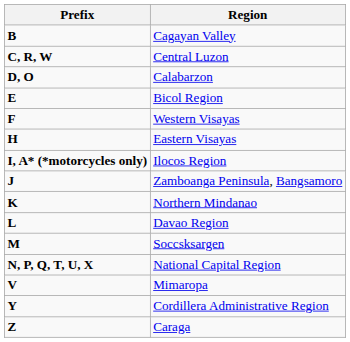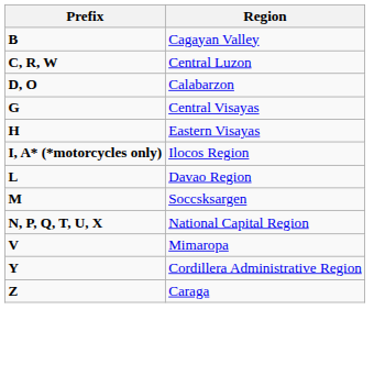- row: E | Bicol Region
- row: F | Western Visayas
+ row: G | Central Visayas
- row: J | Zamboanga Peninsula, Bangsamoro
- row: K | Northern Mindanao
